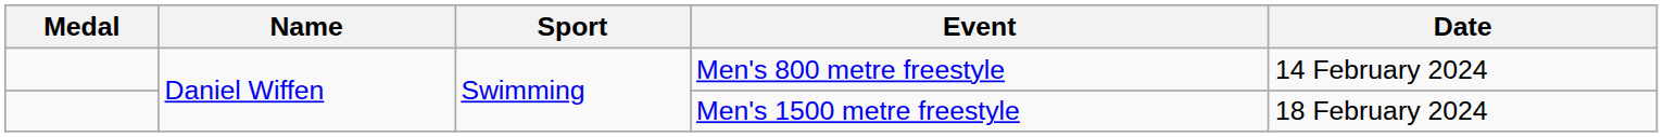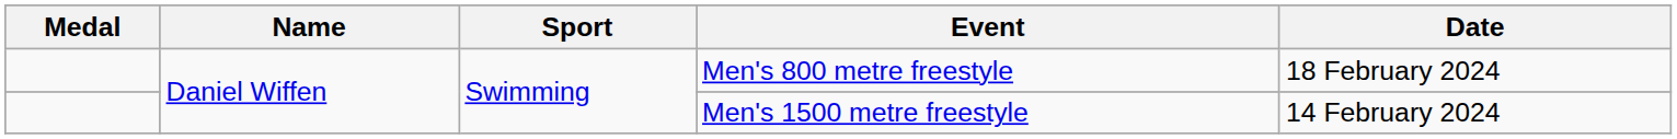Men's 800 metre freestyle | Date: 14 February 2024 -> 18 February 2024
Men's 1500 metre freestyle | Date: 18 February 2024 -> 14 February 2024
